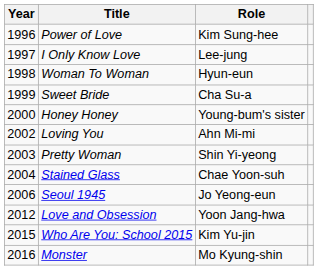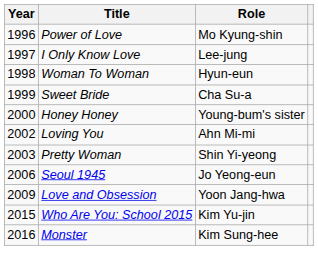Power of Love | Role: Kim Sung-hee -> Mo Kyung-shin
- row: 2004 | Stained Glass | Chae Yoon-suh
Love and Obsession | Year: 2012 -> 2009
Monster | Role: Mo Kyung-shin -> Kim Sung-hee
